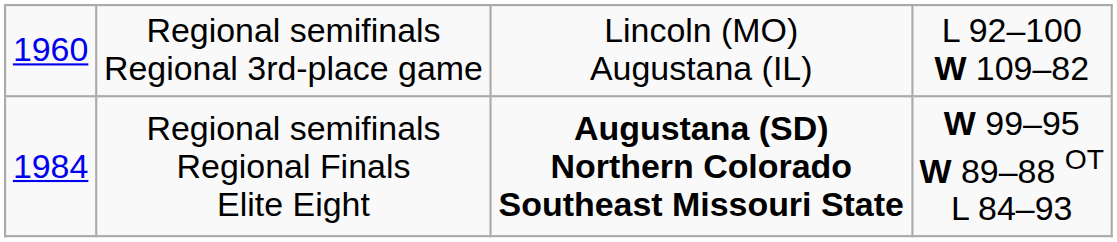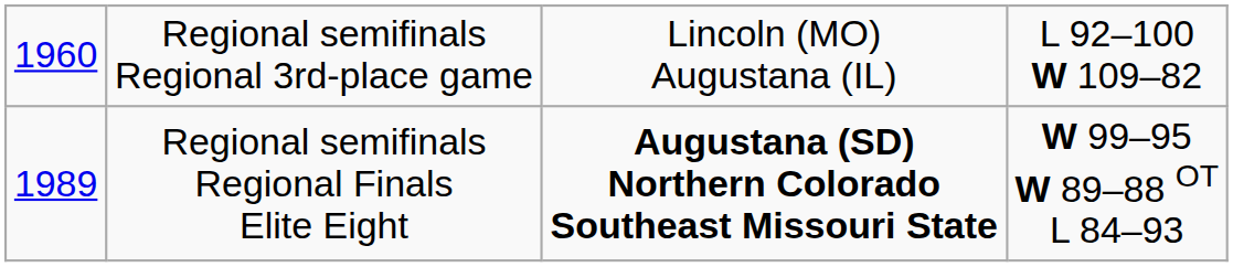Regional semifinals Regional Finals Elite Eight | column 1: 1984 -> 1989
